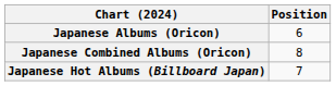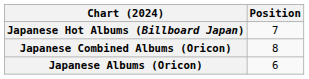rows swapped: Japanese Albums (Oricon) <-> Japanese Hot Albums (Billboard Japan)
